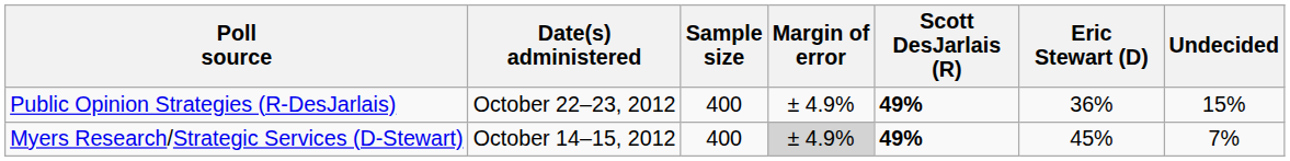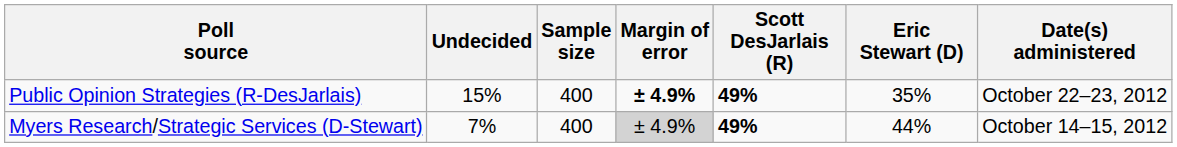columns swapped: Date(s) administered <-> Undecided
Public Opinion Strategies (R-DesJarlais) | Margin of error: normal -> bold
Public Opinion Strategies (R-DesJarlais) | Eric Stewart (D): 36% -> 35%
Myers Research/Strategic Services (D-Stewart) | Eric Stewart (D): 45% -> 44%
